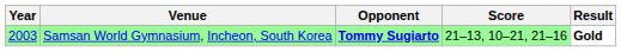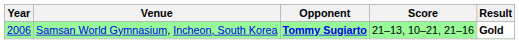Samsan World Gymnasium, Incheon, South Korea | Year: 2003 -> 2006
